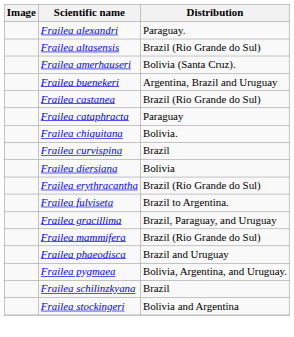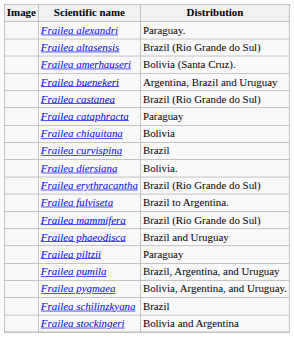Frailea chiquitana | Distribution: Bolivia. -> Bolivia
Frailea diersiana | Distribution: Bolivia -> Bolivia.
- row: Frailea gracillima | Brazil, Paraguay, and Uruguay
+ row: Frailea piltzii | Paraguay
+ row: Frailea pumila | Brazil, Argentina, and Uruguay
